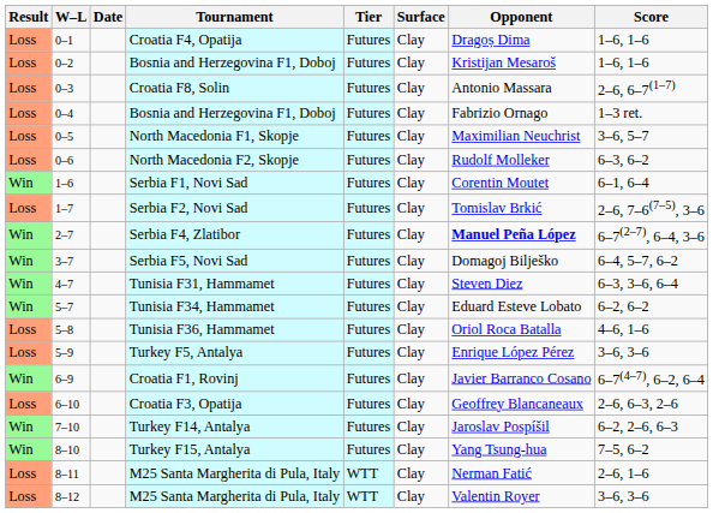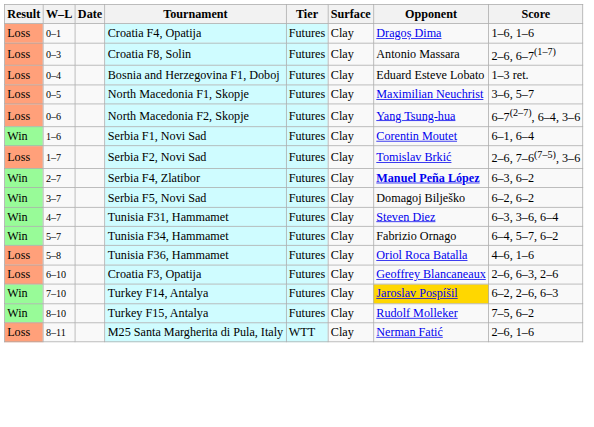- row: Loss | 0–2 | Bosnia and Herzegovina F1, Doboj | Futures | Clay | Kristijan Mesaroš | 1–6, 1–6
0–4 / Bosnia and Herzegovina F1, Doboj | Opponent: Fabrizio Ornago -> Eduard Esteve Lobato
North Macedonia F2, Skopje | Opponent: Rudolf Molleker -> Yang Tsung-hua
North Macedonia F2, Skopje | Score: 6–3, 6–2 -> 6–7(2–7), 6–4, 3–6
Serbia F4, Zlatibor | Score: 6–7(2–7), 6–4, 3–6 -> 6–3, 6–2
Serbia F5, Novi Sad | Score: 6–4, 5–7, 6–2 -> 6–2, 6–2
Tunisia F34, Hammamet | Opponent: Eduard Esteve Lobato -> Fabrizio Ornago
Tunisia F34, Hammamet | Score: 6–2, 6–2 -> 6–4, 5–7, 6–2
- row: Loss | 5–9 | Turkey F5, Antalya | Futures | Clay | Enrique López Pérez | 3–6, 3–6
- row: Win | 6–9 | Croatia F1, Rovinj | Futures | Clay | Javier Barranco Cosano | 6–7(4–7), 6–2, 6–4
Turkey F14, Antalya | Opponent: no background -> gold background
Turkey F15, Antalya | Opponent: Yang Tsung-hua -> Rudolf Molleker
- row: Loss | 8–12 | M25 Santa Margherita di Pula, Italy | WTT | Clay | Valentin Royer | 3–6, 3–6
